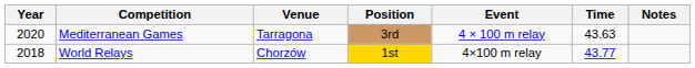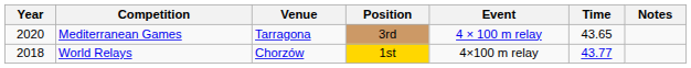Mediterranean Games | Time: 43.63 -> 43.65
